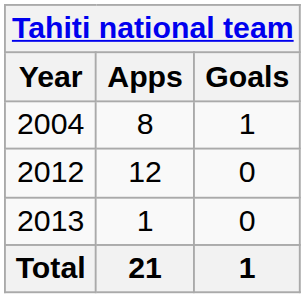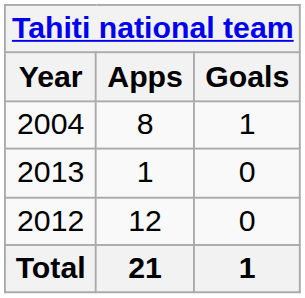rows swapped: 2012 <-> 2013
